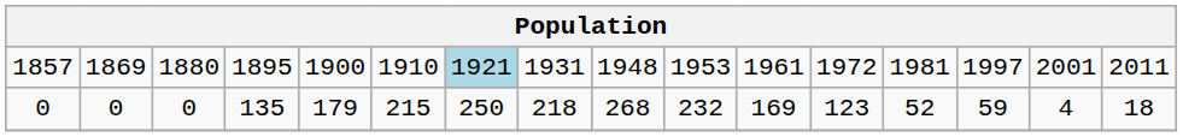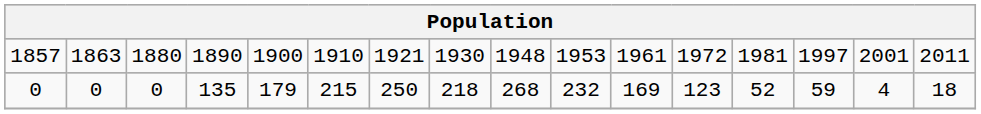1857 | column 2: 1869 -> 1863
1857 | column 4: 1895 -> 1890
1857 | column 7: lightblue background -> no background
1857 | column 8: 1931 -> 1930
